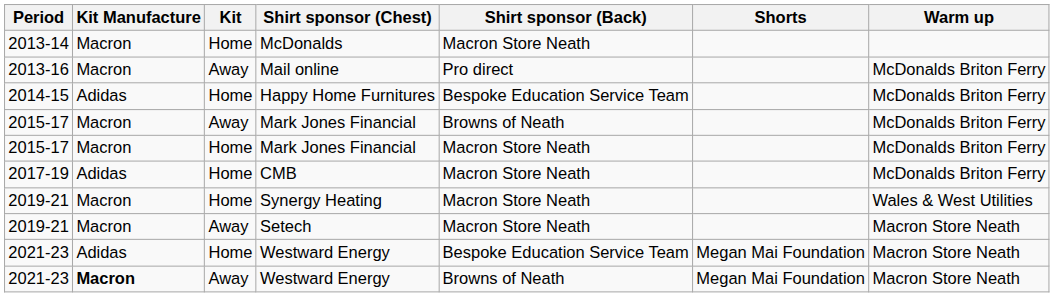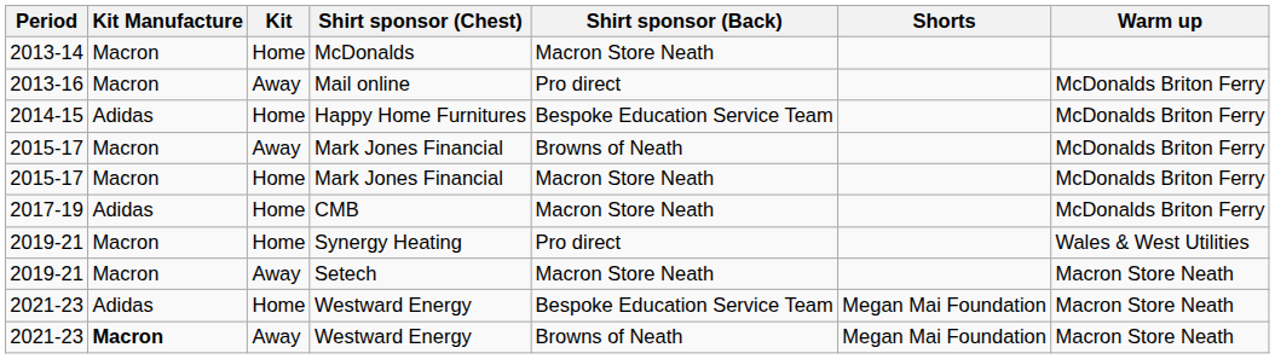Synergy Heating | Shirt sponsor (Back): Macron Store Neath -> Pro direct
